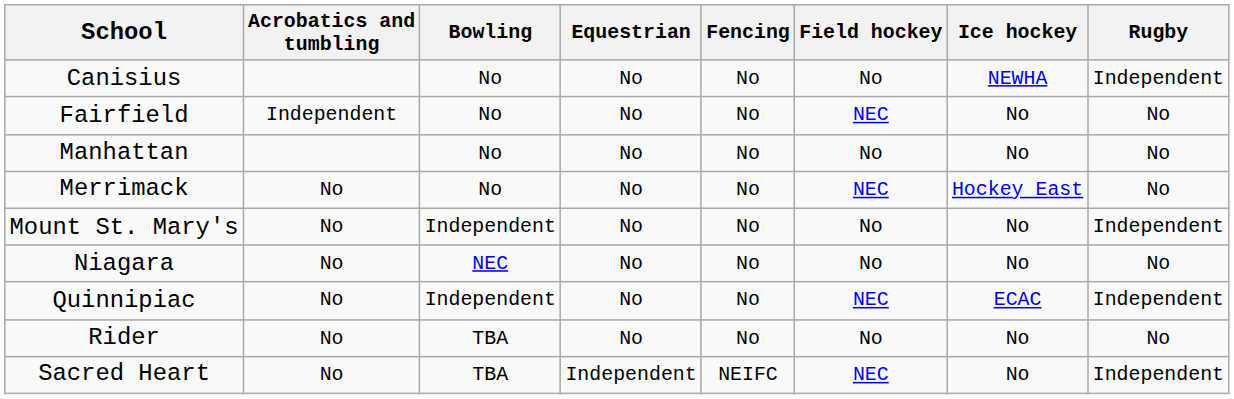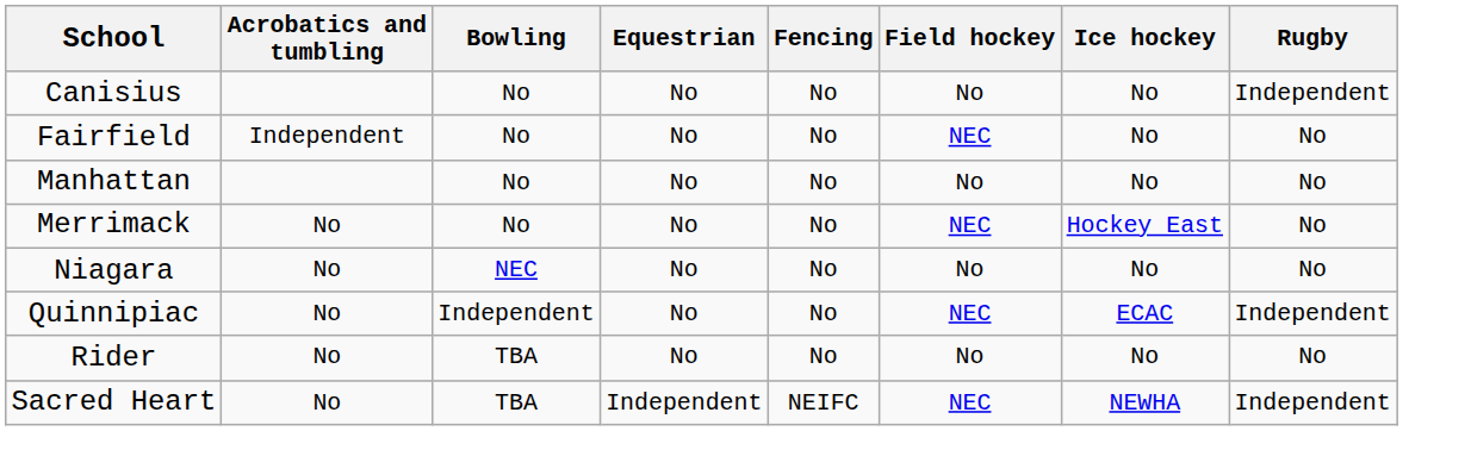Canisius | Ice hockey: NEWHA -> No
- row: Mount St. Mary's | No | Independent | No | No | No | No | Independent
Sacred Heart | Ice hockey: No -> NEWHA
